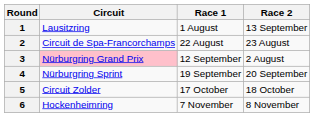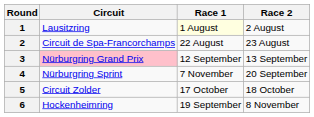1 | Race 1: no background -> lightyellow background
1 | Race 2: 13 September -> 2 August
3 | Race 2: 2 August -> 13 September
4 | Race 1: 19 September -> 7 November
6 | Race 1: 7 November -> 19 September
